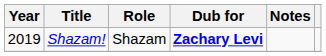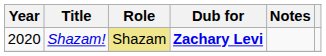Shazam! | Year: 2019 -> 2020
Shazam! | Role: no background -> khaki background
